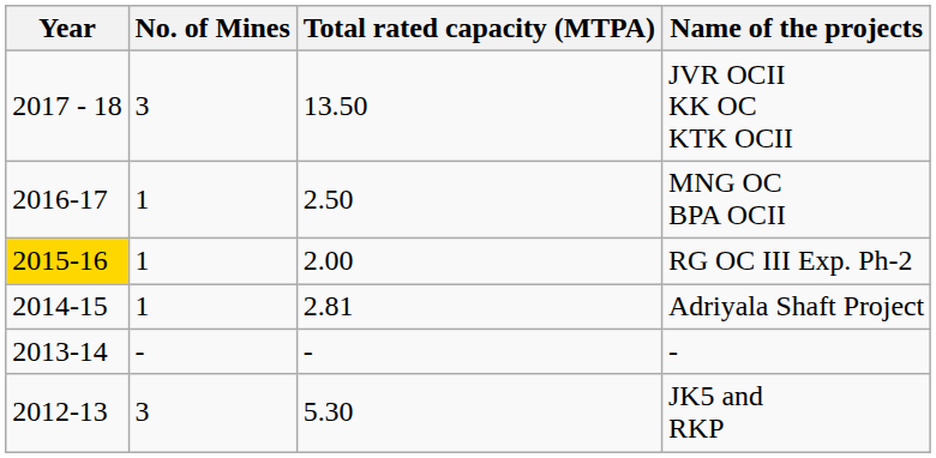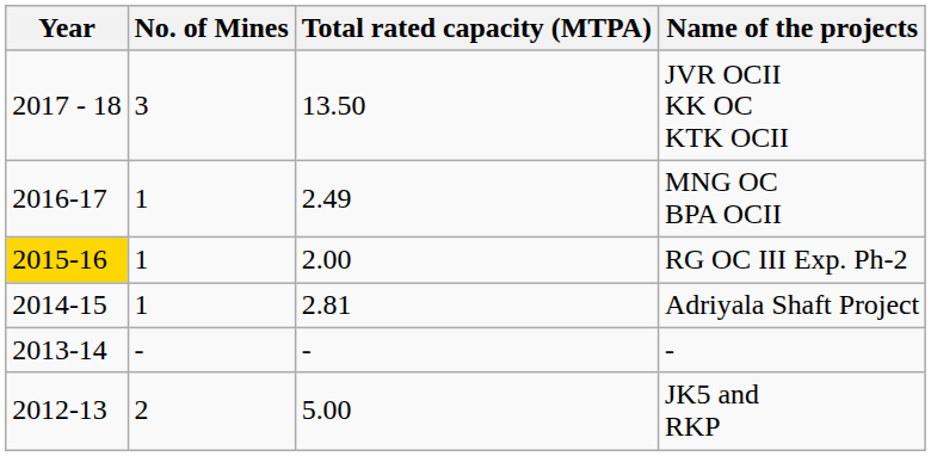MNG OC BPA OCII | Total rated capacity (MTPA): 2.50 -> 2.49
JK5 and RKP | No. of Mines: 3 -> 2
JK5 and RKP | Total rated capacity (MTPA): 5.30 -> 5.00
